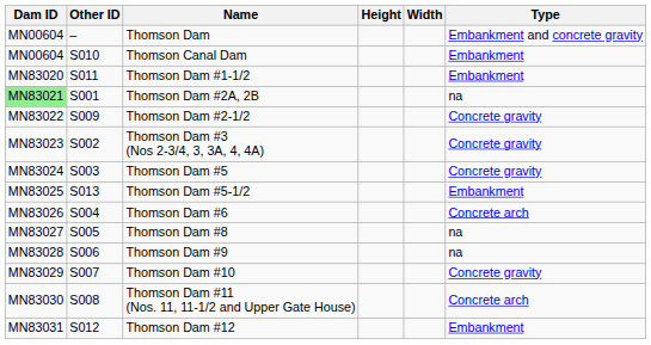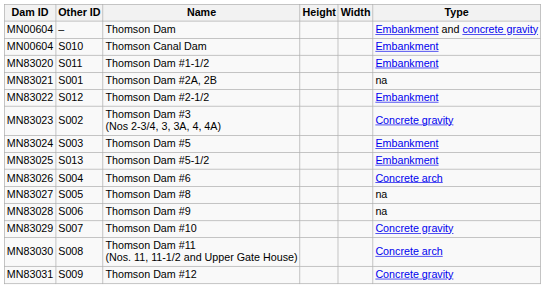Thomson Dam #2A, 2B | Dam ID: lightgreen background -> no background
Thomson Dam #2-1/2 | Other ID: S009 -> S012
Thomson Dam #2-1/2 | Type: Concrete gravity -> Embankment
Thomson Dam #5 | Type: Concrete gravity -> Embankment
Thomson Dam #12 | Other ID: S012 -> S009
Thomson Dam #12 | Type: Embankment -> Concrete gravity
